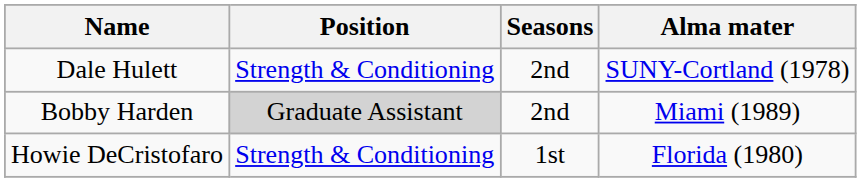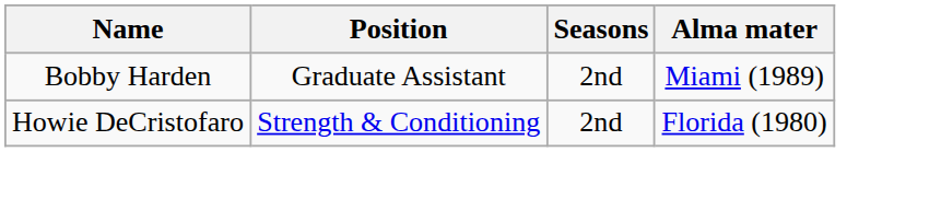- row: Dale Hulett | Strength & Conditioning | 2nd | SUNY-Cortland (1978)
Bobby Harden | Position: lightgrey background -> no background
Howie DeCristofaro | Seasons: 1st -> 2nd
